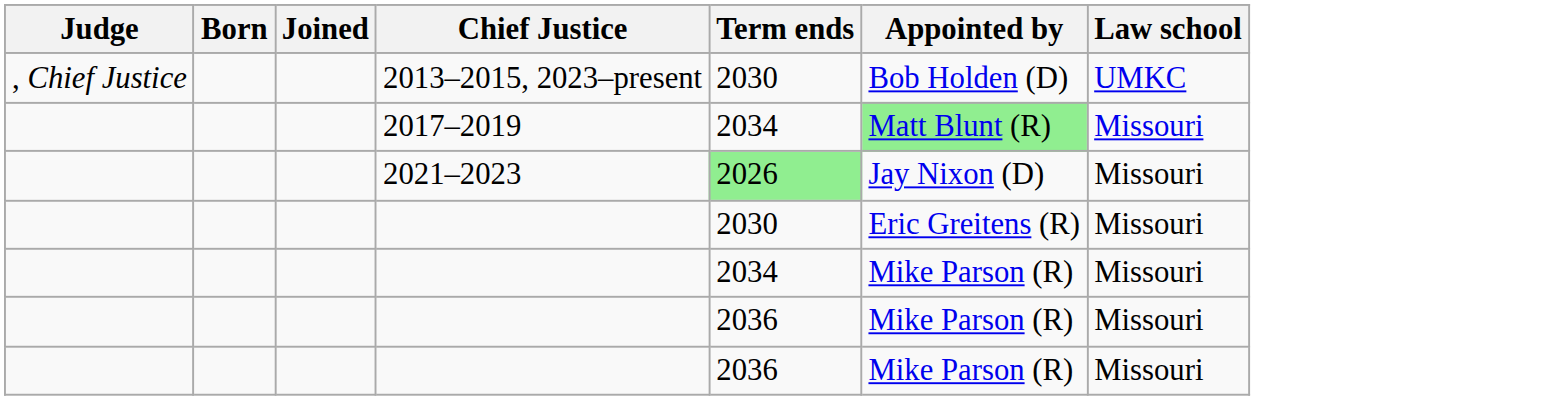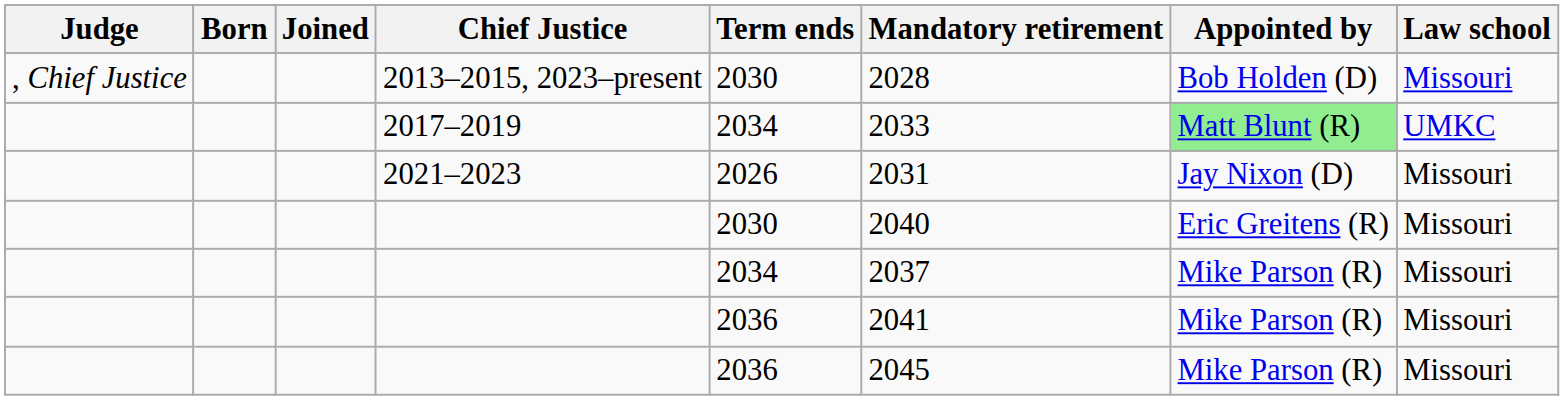+ column: Mandatory retirement | 2028 | 2033 | 2031 | 2040 | 2037 | 2041 | 2045
2013–2015, 2023–present | Law school: UMKC -> Missouri
2017–2019 | Law school: Missouri -> UMKC
2021–2023 | Term ends: lightgreen background -> no background
